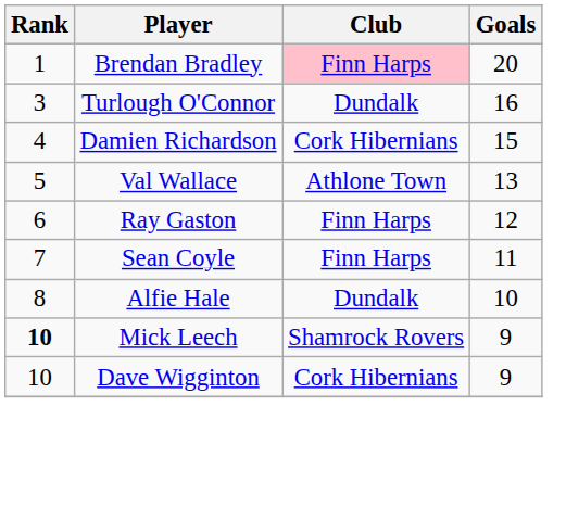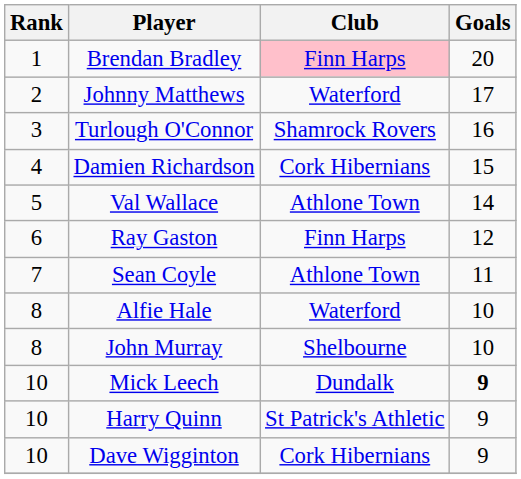+ row: 2 | Johnny Matthews | Waterford | 17
Turlough O'Connor | Club: Dundalk -> Shamrock Rovers
Val Wallace | Goals: 13 -> 14
Sean Coyle | Club: Finn Harps -> Athlone Town
Alfie Hale | Club: Dundalk -> Waterford
+ row: 8 | John Murray | Shelbourne | 10
Mick Leech | Rank: bold -> normal
Mick Leech | Club: Shamrock Rovers -> Dundalk
Mick Leech | Goals: normal -> bold
+ row: 10 | Harry Quinn | St Patrick's Athletic | 9
